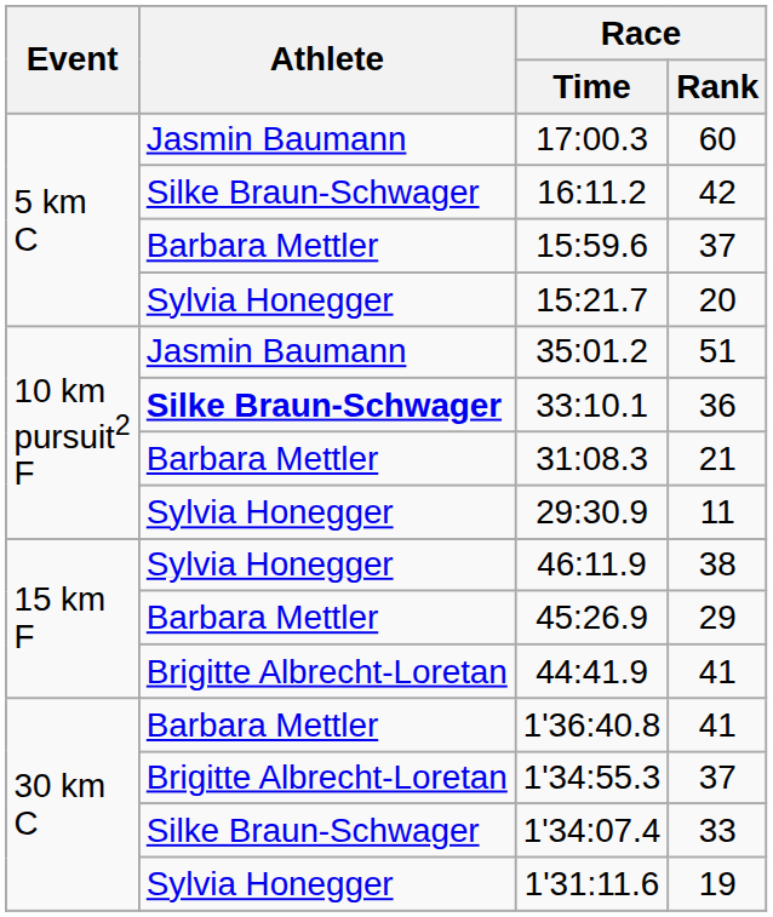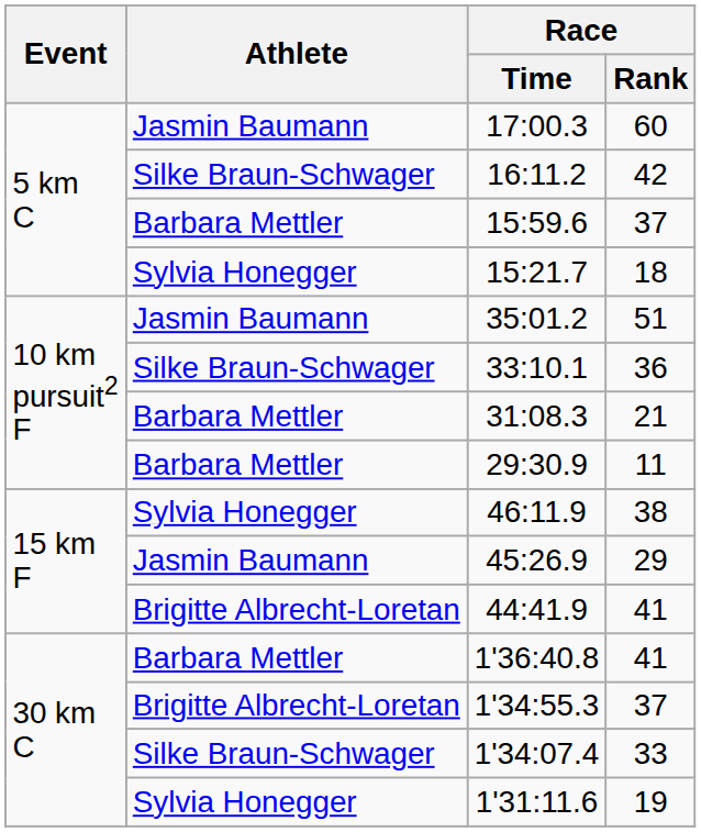15:21.7 | Race / Rank: 20 -> 18
33:10.1 | Athlete: bold -> normal
29:30.9 | Athlete: Sylvia Honegger -> Barbara Mettler
45:26.9 | Athlete: Barbara Mettler -> Jasmin Baumann
